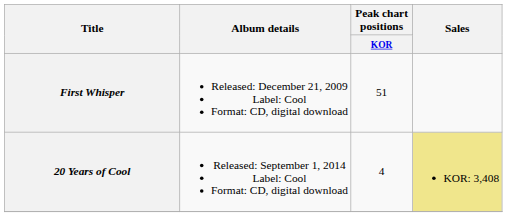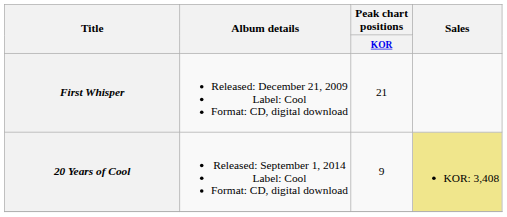First Whisper | Peak chart positions / KOR: 51 -> 21
20 Years of Cool | Peak chart positions / KOR: 4 -> 9
